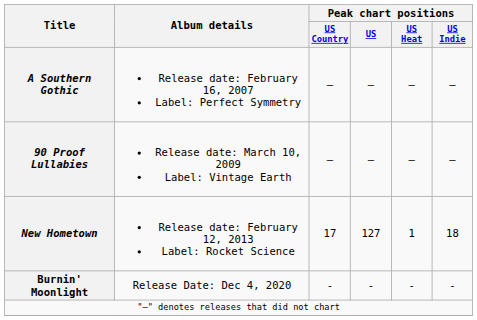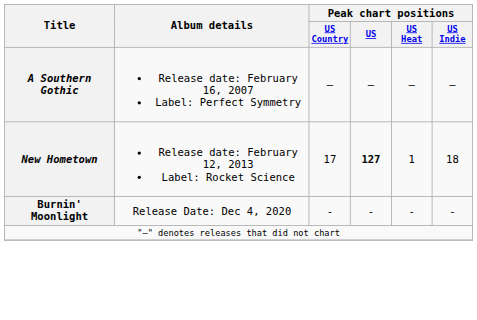- row: 90 Proof Lullabies | Release date: March 10, 2009 Label: Vintage Earth | — | — | — | —
New Hometown | Peak chart positions / US: normal -> bold
